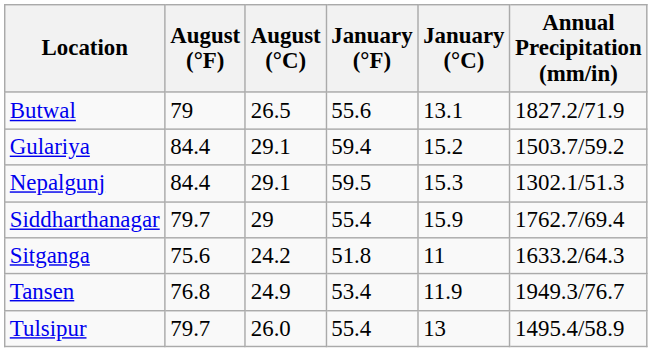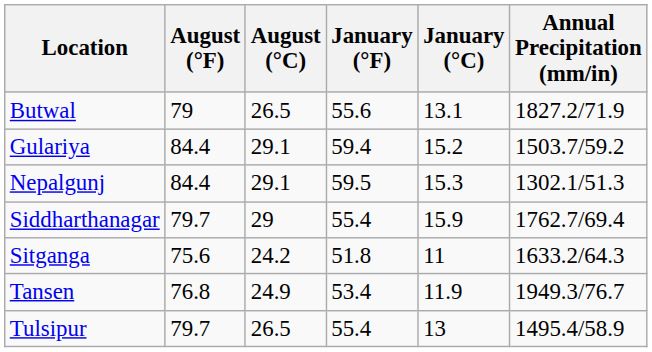Tulsipur | August (°C): 26.0 -> 26.5
